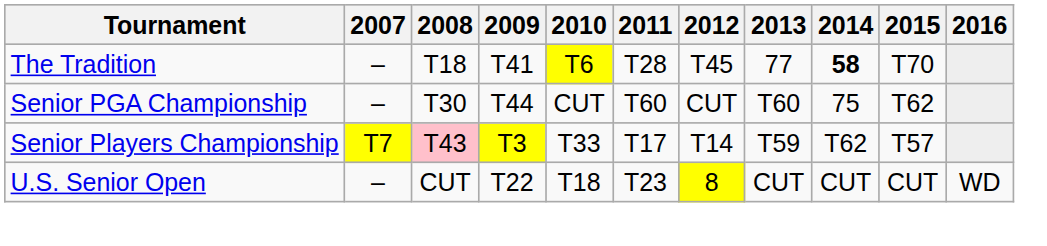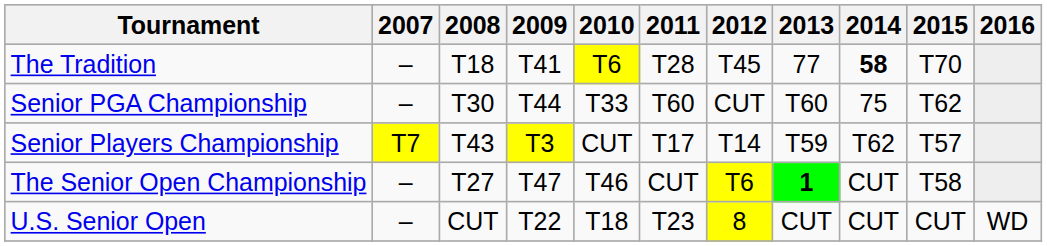Senior PGA Championship | 2010: CUT -> T33
Senior Players Championship | 2008: pink background -> no background
Senior Players Championship | 2010: T33 -> CUT
+ row: The Senior Open Championship | – | T27 | T47 | T46 | CUT | T6 | 1 | CUT | T58
